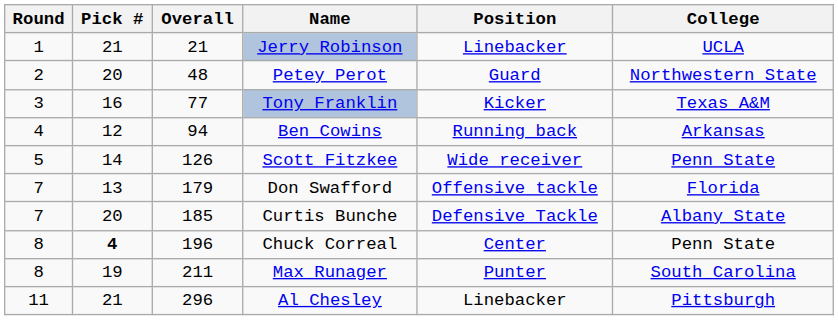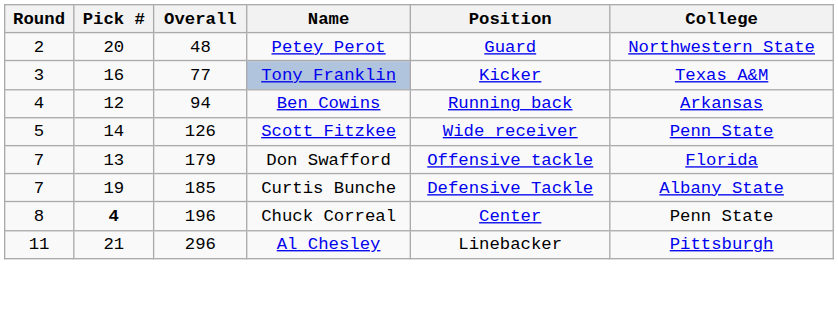- row: 1 | 21 | 21 | Jerry Robinson | Linebacker | UCLA
Curtis Bunche | Pick #: 20 -> 19
- row: 8 | 19 | 211 | Max Runager | Punter | South Carolina
